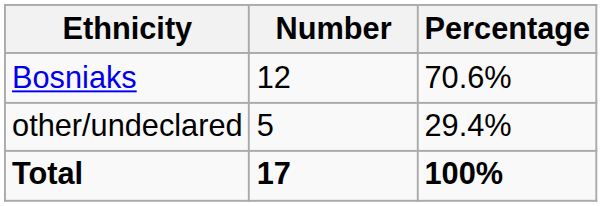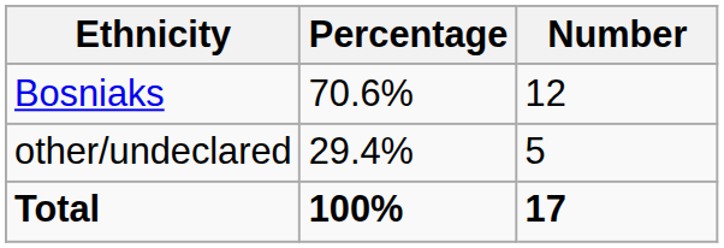columns swapped: Number <-> Percentage
